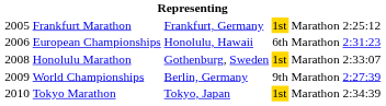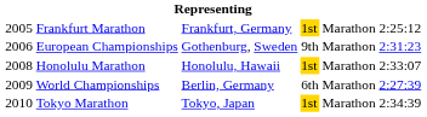European Championships | column 3: Honolulu, Hawaii -> Gothenburg, Sweden
European Championships | column 4: 6th -> 9th
Honolulu Marathon | column 3: Gothenburg, Sweden -> Honolulu, Hawaii
World Championships | column 4: 9th -> 6th
